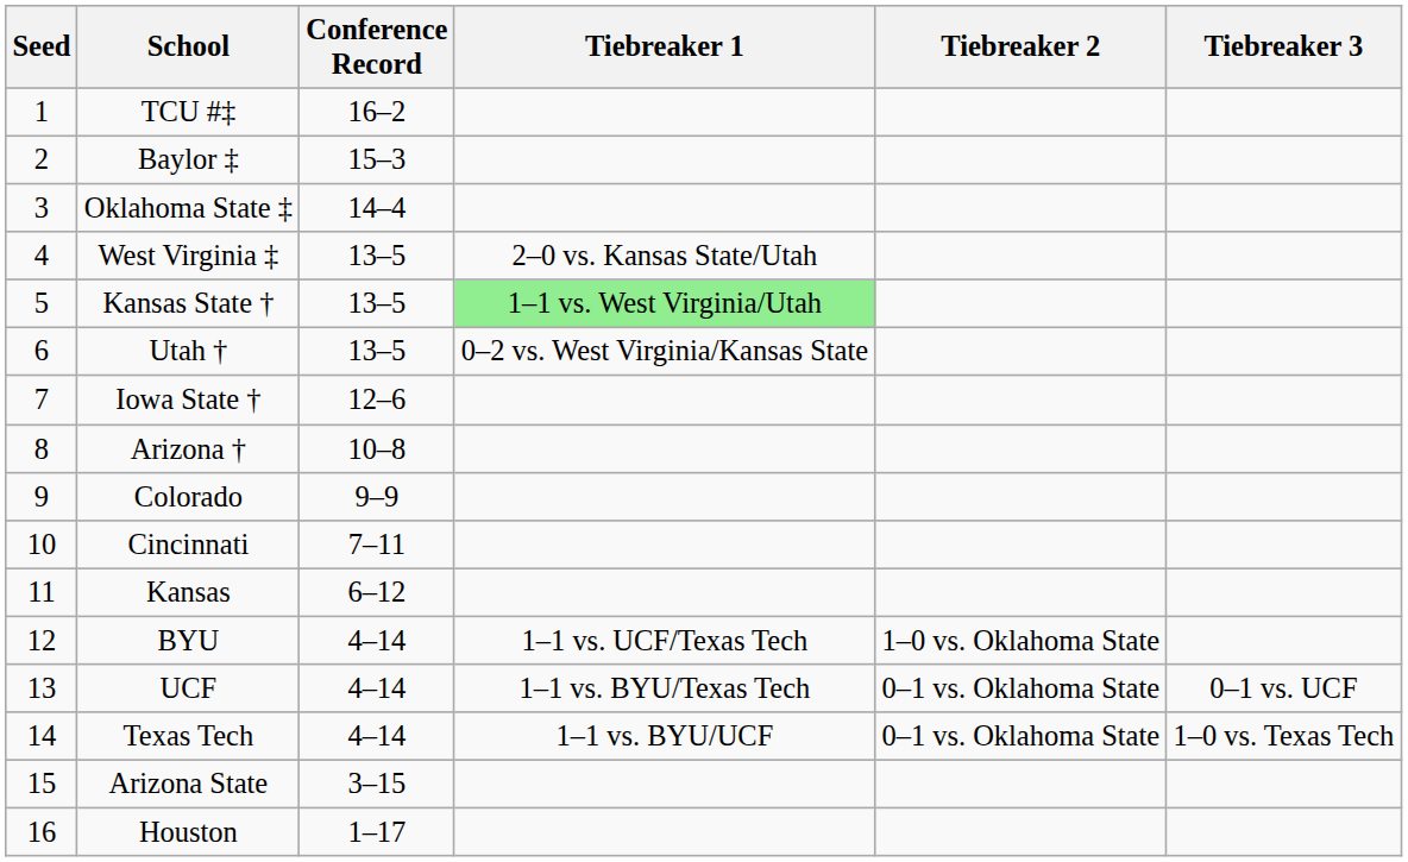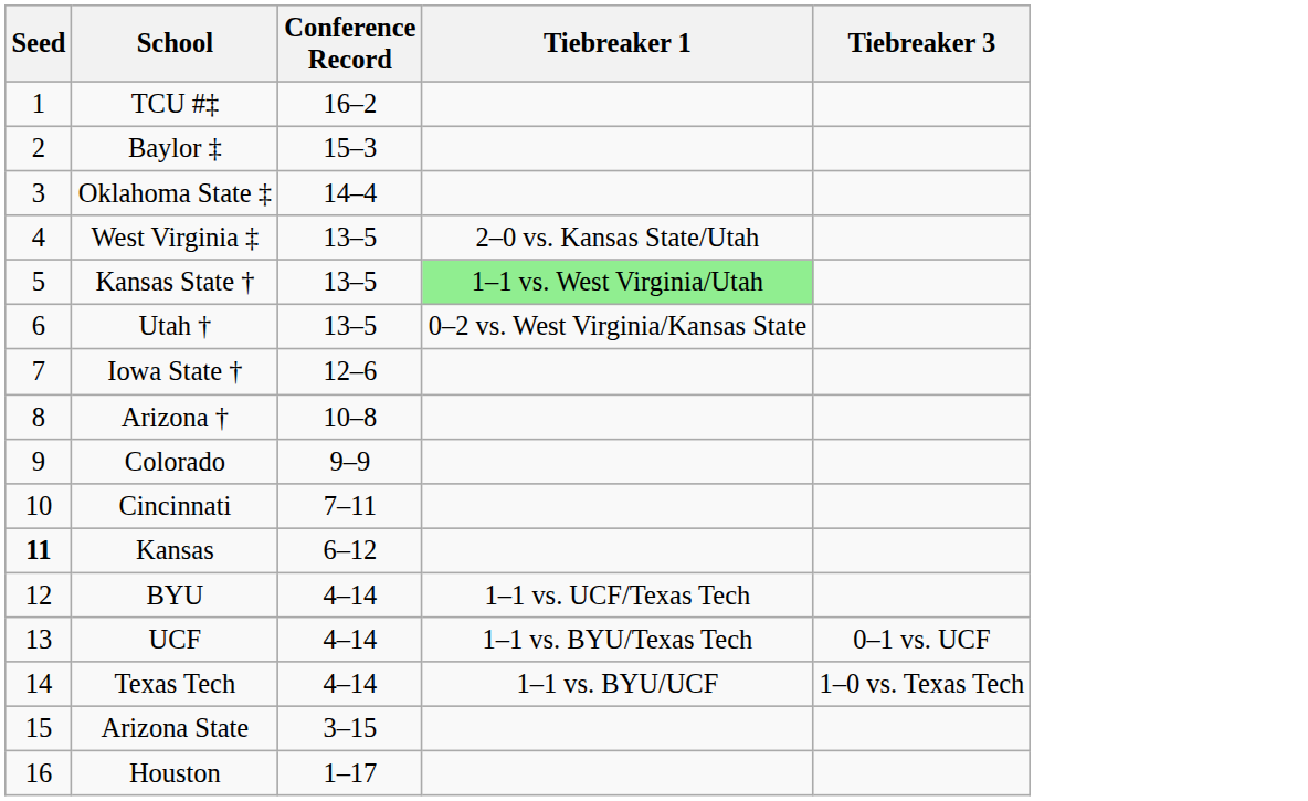- column: Tiebreaker 2 | 1–0 vs. Oklahoma State | 0–1 vs. Oklahoma State | 0–1 vs. Oklahoma State
Kansas | Seed: normal -> bold
